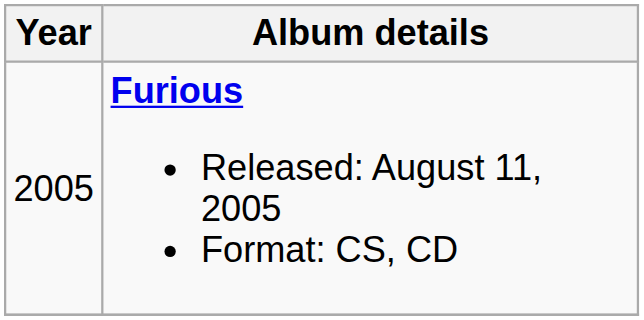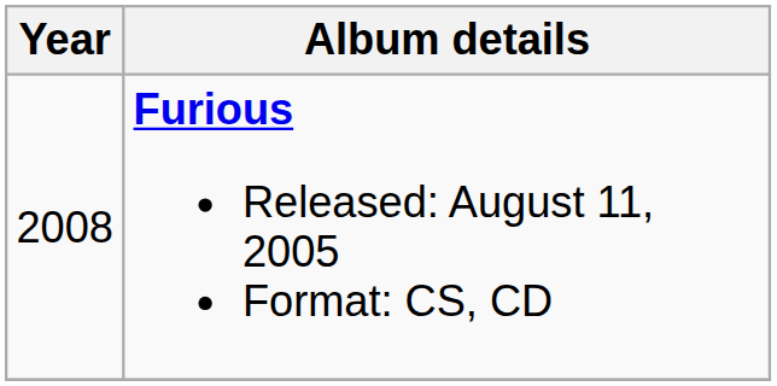Furious Released: August 11, 2005 Format: CS, CD | Year: 2005 -> 2008
